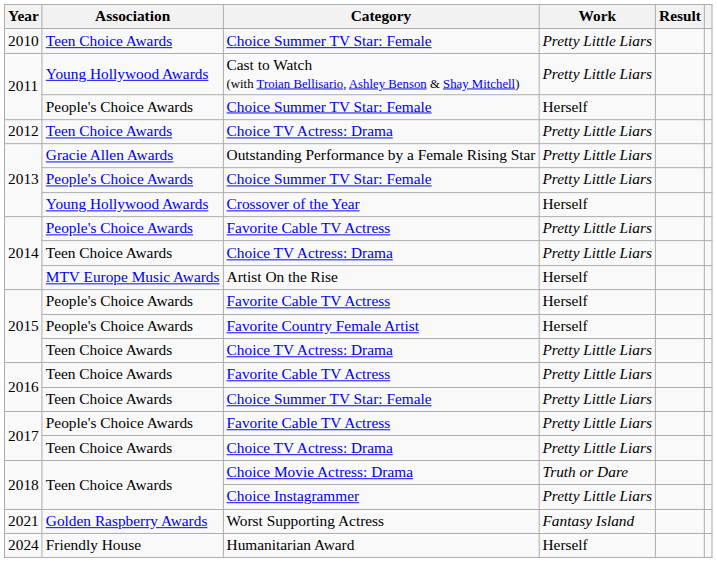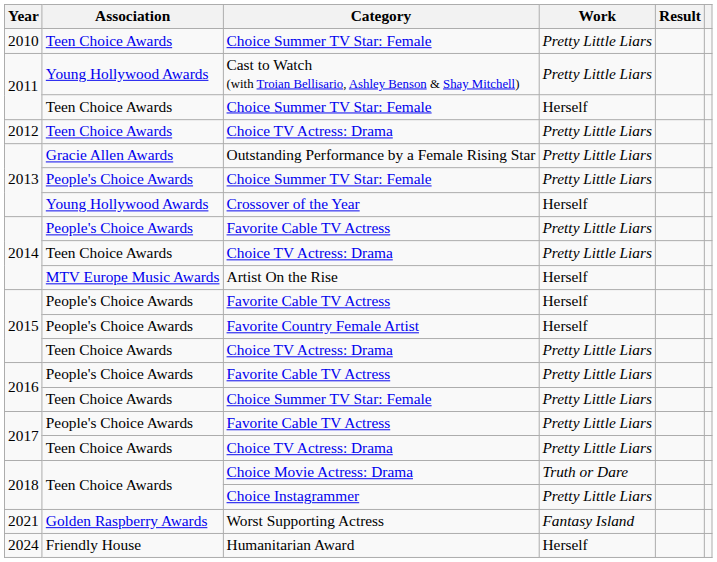2011 / Choice Summer TV Star: Female | Association: People's Choice Awards -> Teen Choice Awards
2016 / Favorite Cable TV Actress | Association: Teen Choice Awards -> People's Choice Awards
